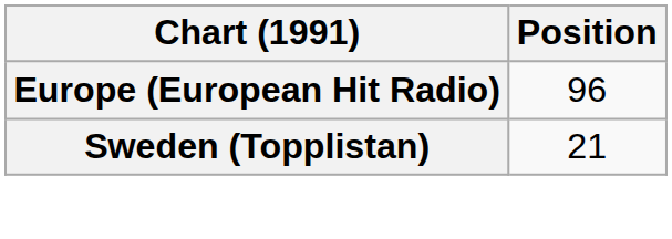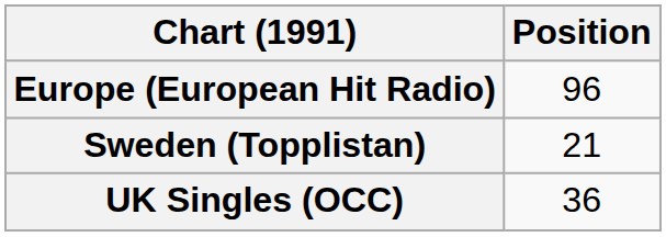+ row: UK Singles (OCC) | 36
